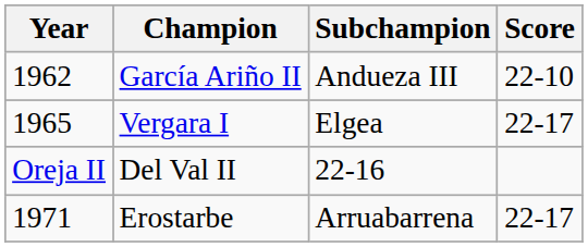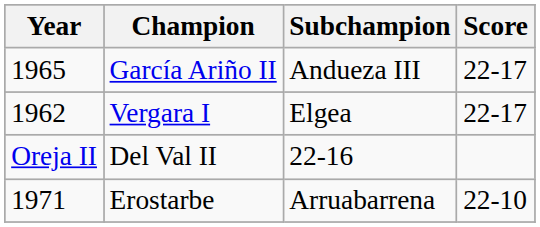García Ariño II | Year: 1962 -> 1965
García Ariño II | Score: 22-10 -> 22-17
Vergara I | Year: 1965 -> 1962
Erostarbe | Score: 22-17 -> 22-10
